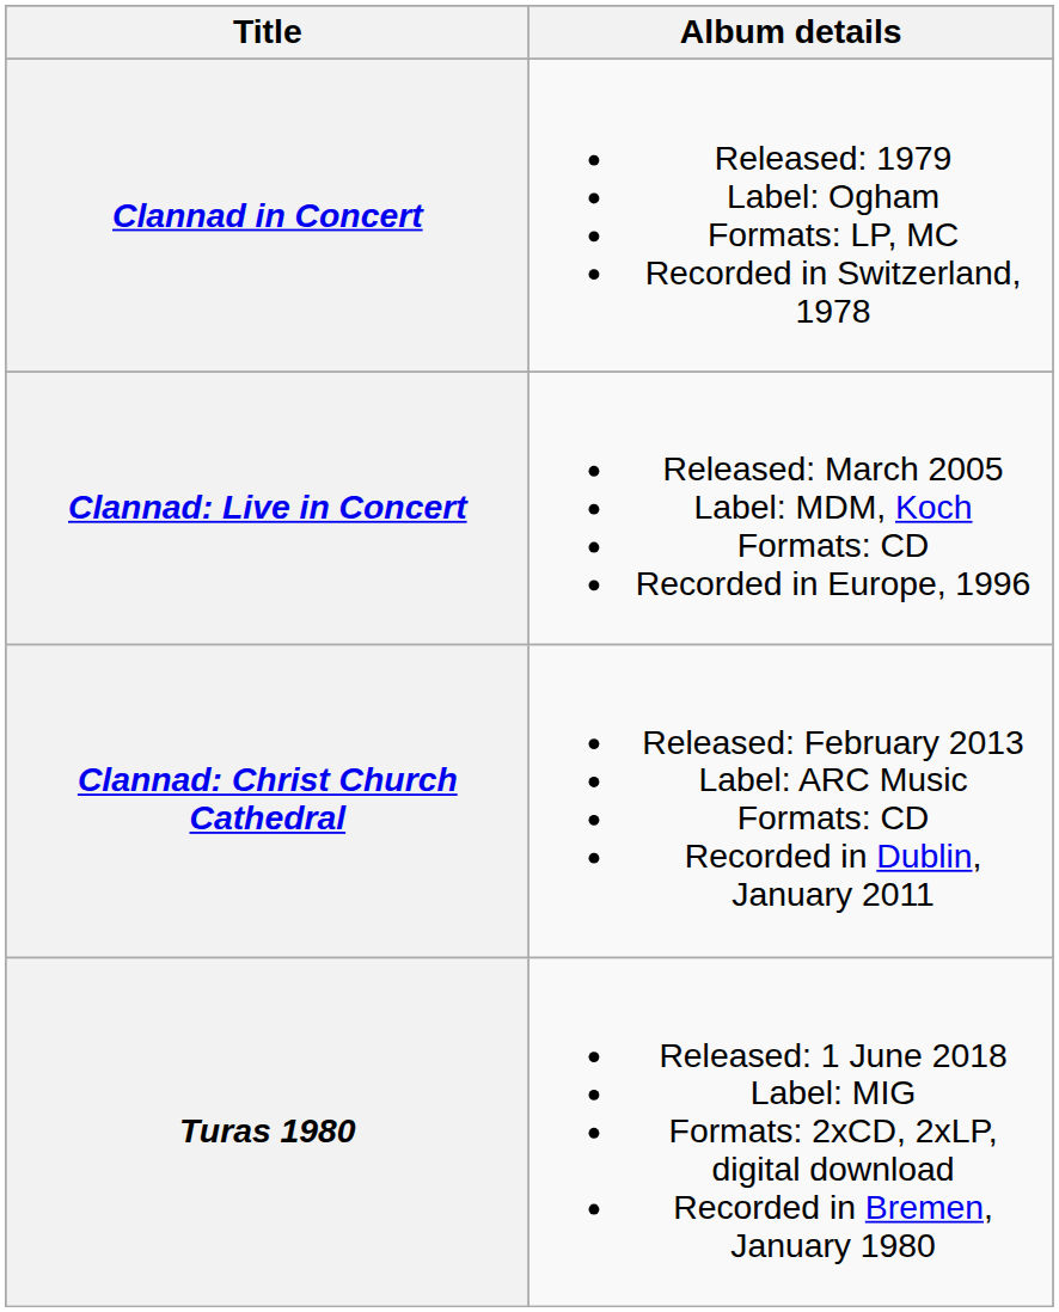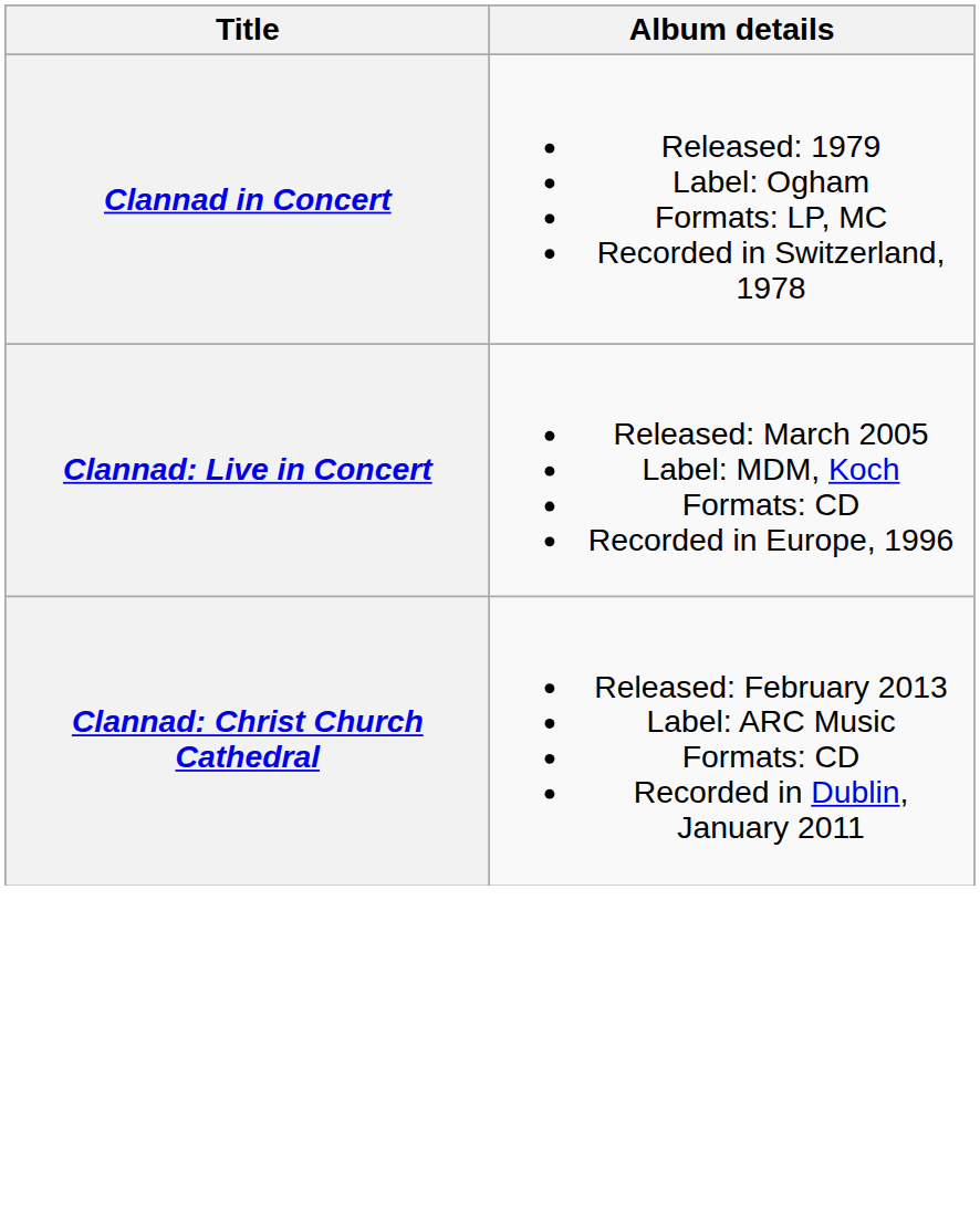- row: Turas 1980 | Released: 1 June 2018 Label: MIG Formats: 2xCD, 2xLP, digital download Recorded in Bremen, January 1980
